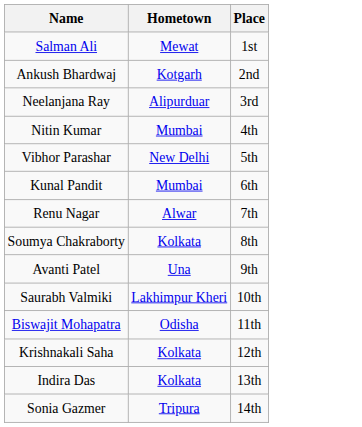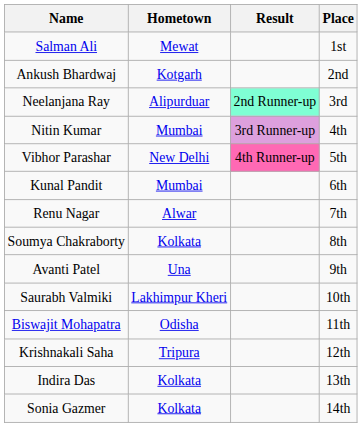+ column: Result | 2nd Runner-up | 3rd Runner-up | 4th Runner-up
Krishnakali Saha | Hometown: Kolkata -> Tripura
Sonia Gazmer | Hometown: Tripura -> Kolkata
